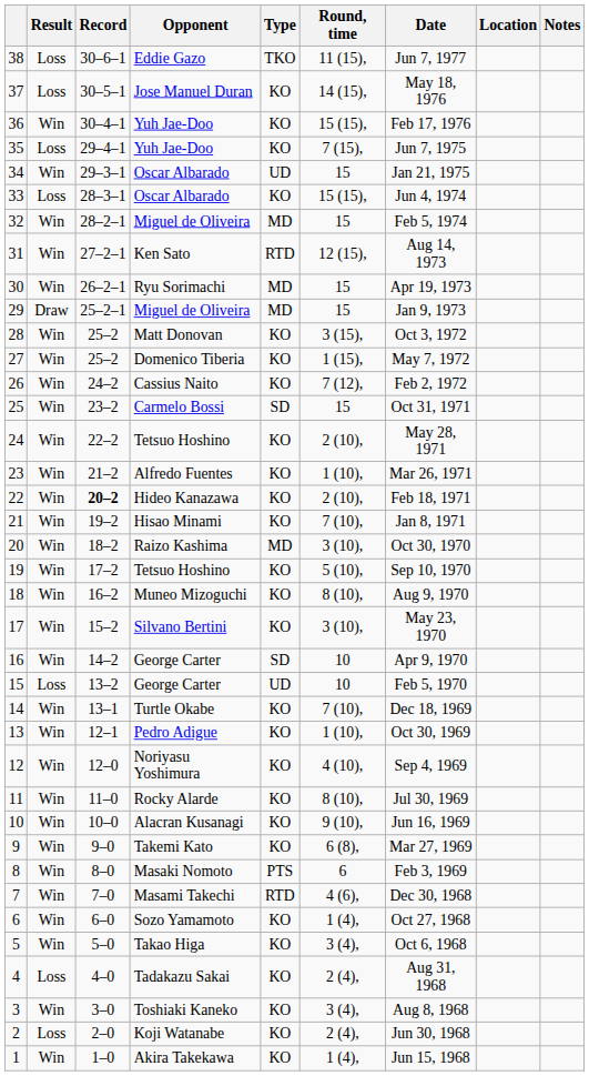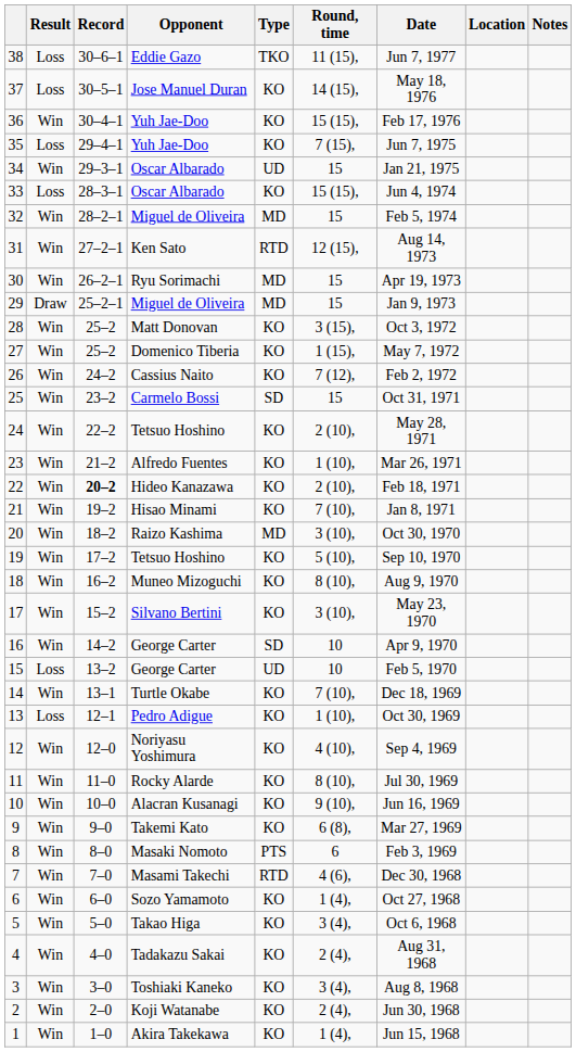13 | Result: Win -> Loss
4 | Result: Loss -> Win
2 | Result: Loss -> Win
